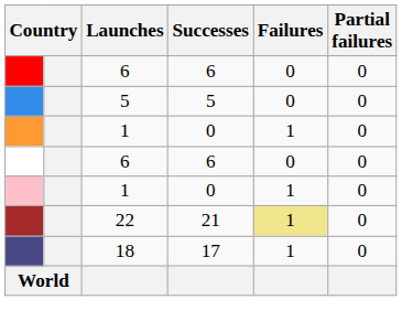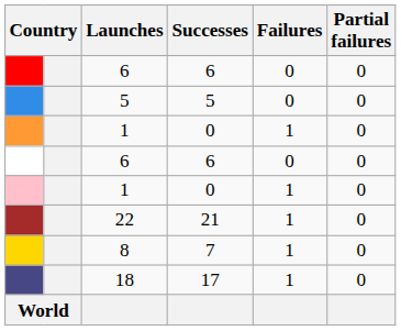22 | Failures: khaki background -> no background
+ row: 8 | 7 | 1 | 0
